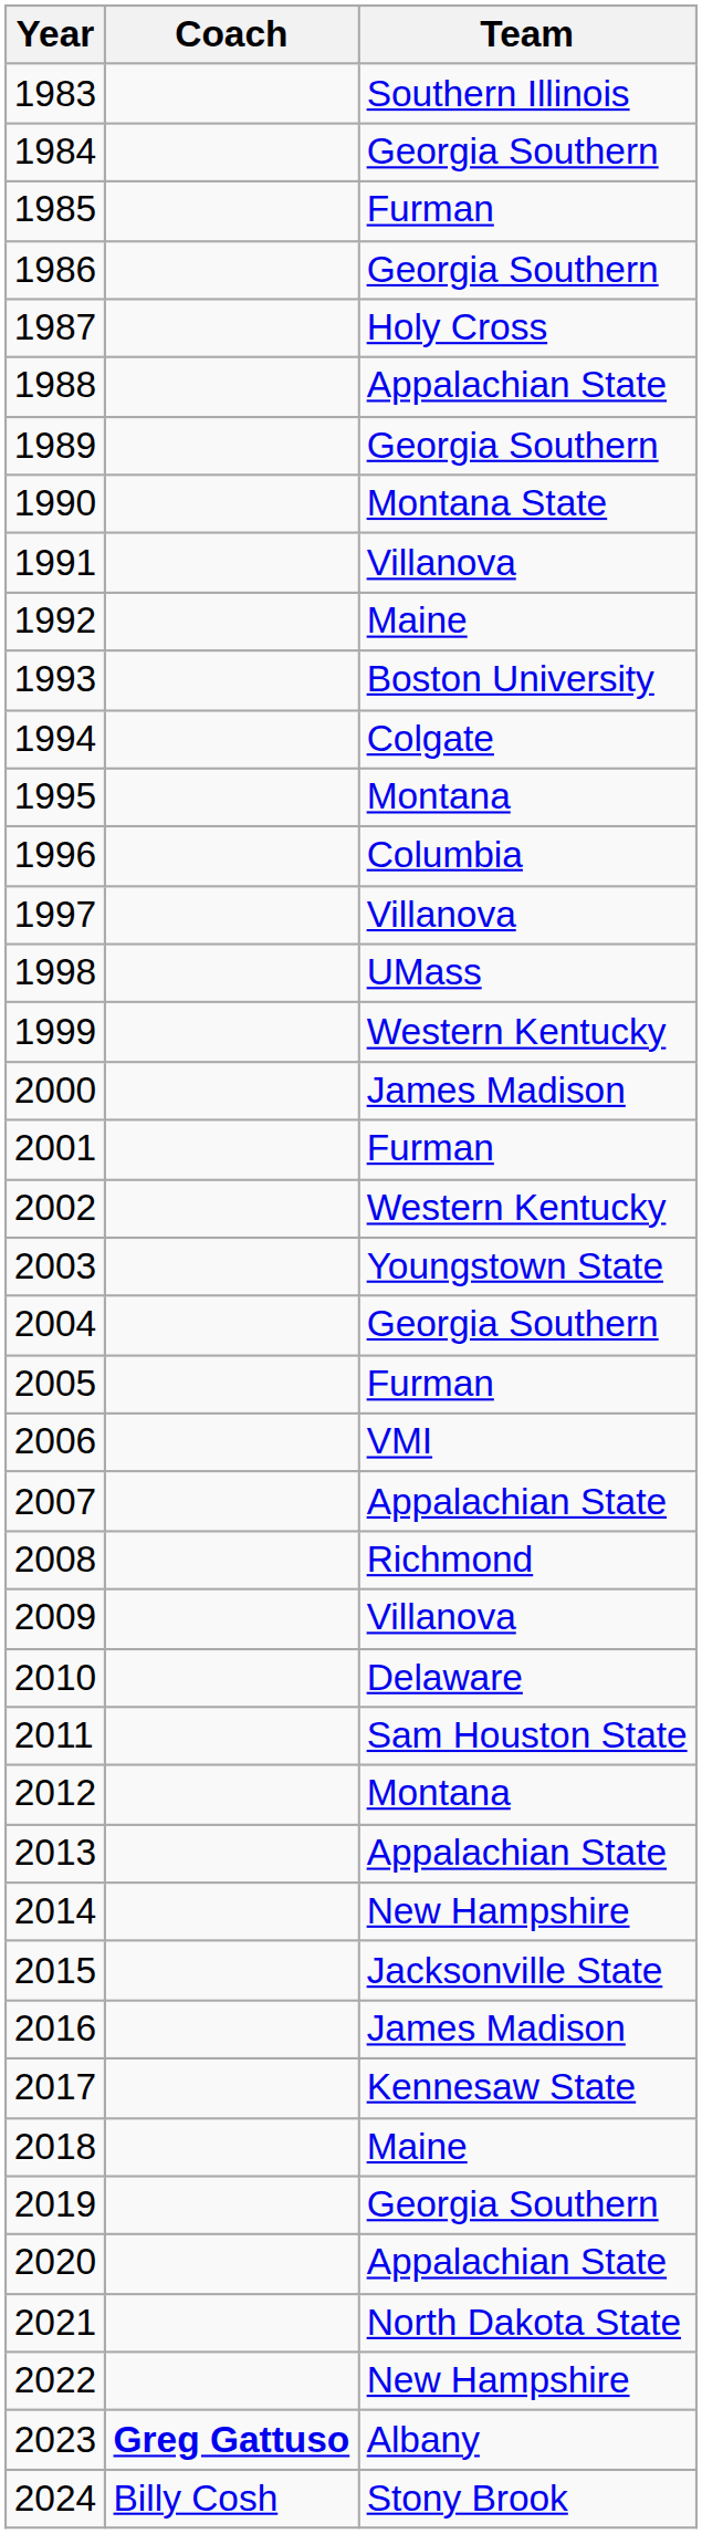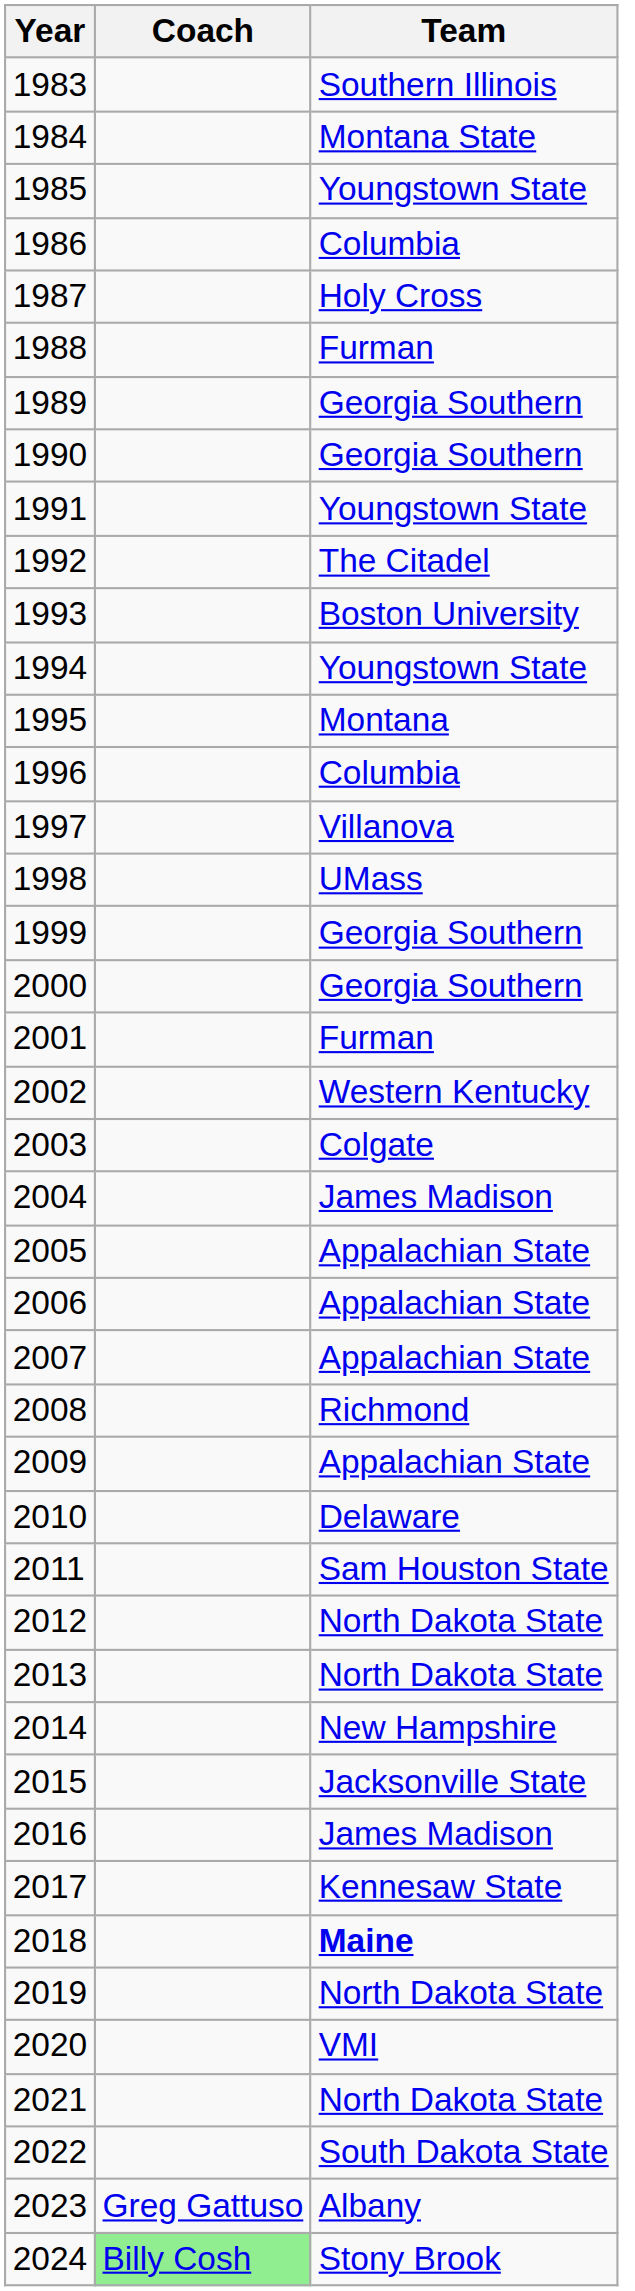1984 | Team: Georgia Southern -> Montana State
1985 | Team: Furman -> Youngstown State
1986 | Team: Georgia Southern -> Columbia
1988 | Team: Appalachian State -> Furman
1990 | Team: Montana State -> Georgia Southern
1991 | Team: Villanova -> Youngstown State
1992 | Team: Maine -> The Citadel
1994 | Team: Colgate -> Youngstown State
1999 | Team: Western Kentucky -> Georgia Southern
2000 | Team: James Madison -> Georgia Southern
2003 | Team: Youngstown State -> Colgate
2004 | Team: Georgia Southern -> James Madison
2005 | Team: Furman -> Appalachian State
2006 | Team: VMI -> Appalachian State
2009 | Team: Villanova -> Appalachian State
2012 | Team: Montana -> North Dakota State
2013 | Team: Appalachian State -> North Dakota State
2018 | Team: normal -> bold
2019 | Team: Georgia Southern -> North Dakota State
2020 | Team: Appalachian State -> VMI
2022 | Team: New Hampshire -> South Dakota State
2023 | Coach: bold -> normal
2024 | Coach: no background -> lightgreen background
